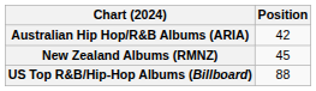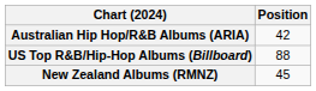rows swapped: New Zealand Albums (RMNZ) <-> US Top R&B/Hip-Hop Albums (Billboard)
